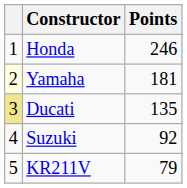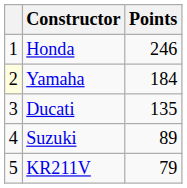Yamaha | Points: 181 -> 184
Ducati | column 1: khaki background -> no background
Suzuki | Points: 92 -> 89
